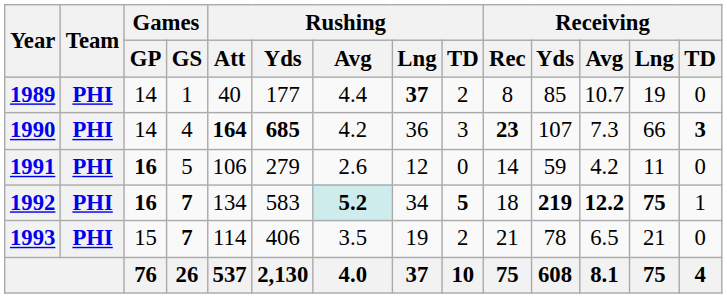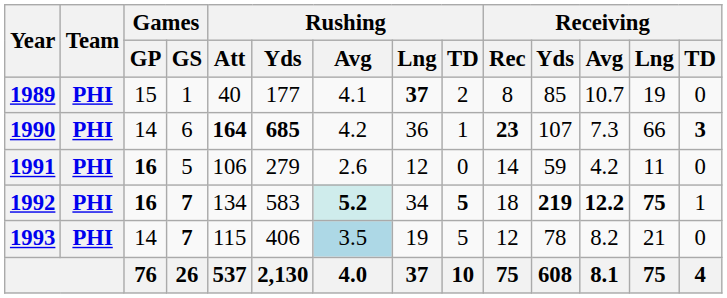1989 | Games / GP: 14 -> 15
1989 | Rushing / Avg: 4.4 -> 4.1
1990 | Games / GS: 4 -> 6
1990 | Rushing / TD: 3 -> 1
1993 | Games / GP: 15 -> 14
1993 | Rushing / Att: 114 -> 115
1993 | Rushing / Avg: no background -> lightblue background
1993 | Rushing / TD: 2 -> 5
1993 | Receiving / Rec: 21 -> 12
1993 | Receiving / Avg: 6.5 -> 8.2
